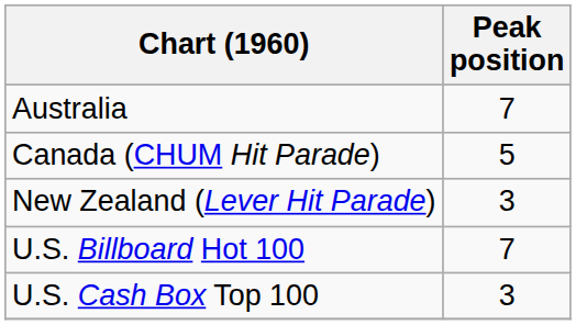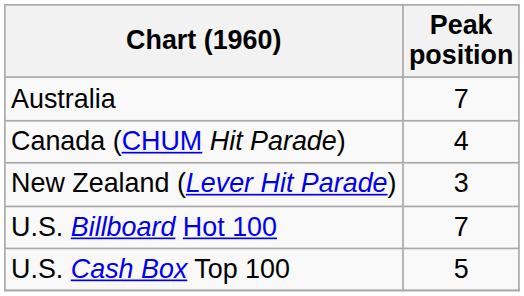Canada (CHUM Hit Parade) | Peak position: 5 -> 4
U.S. Cash Box Top 100 | Peak position: 3 -> 5
